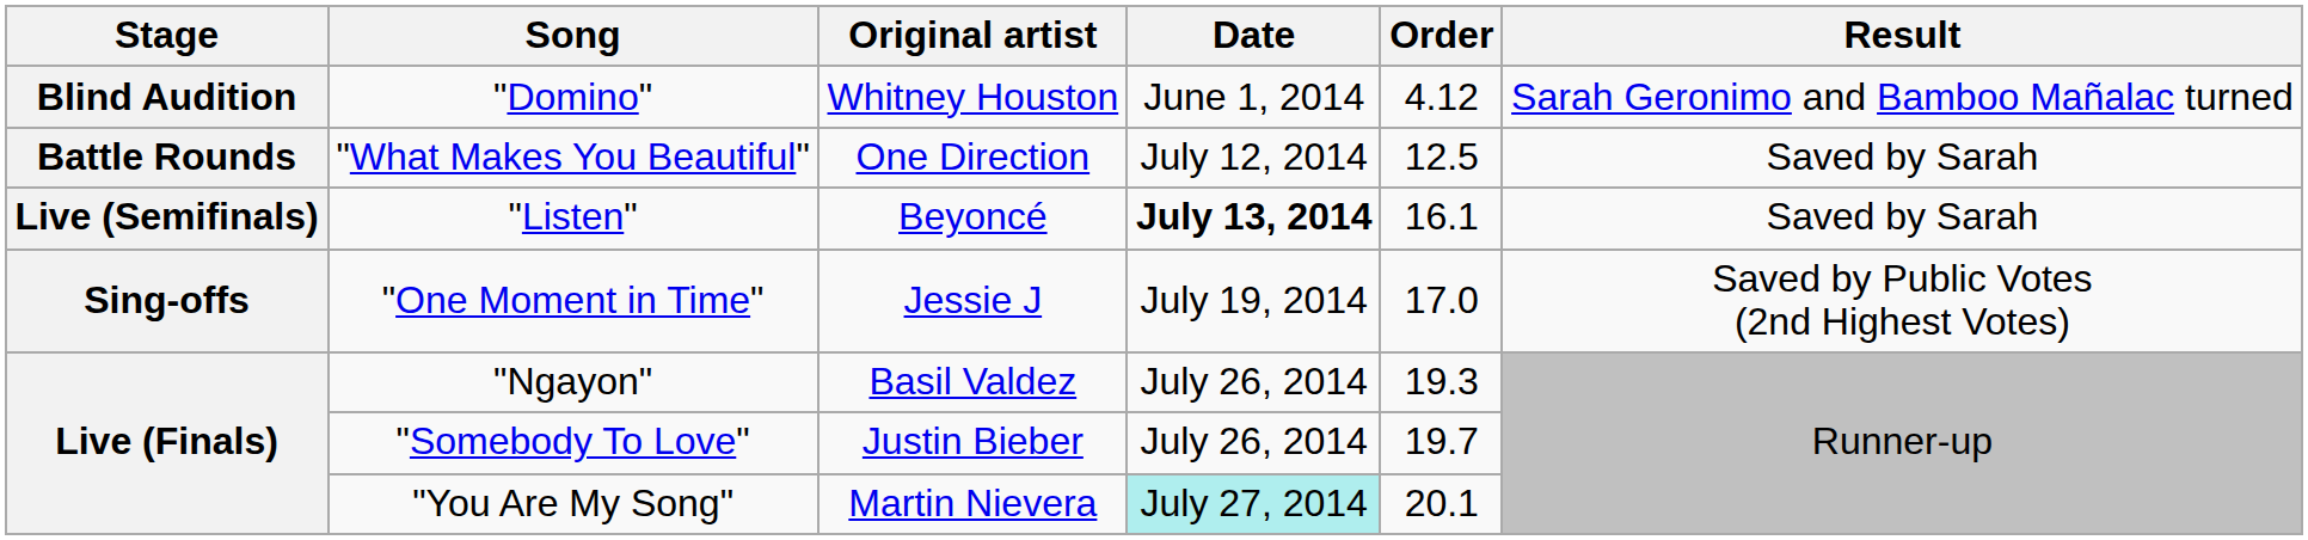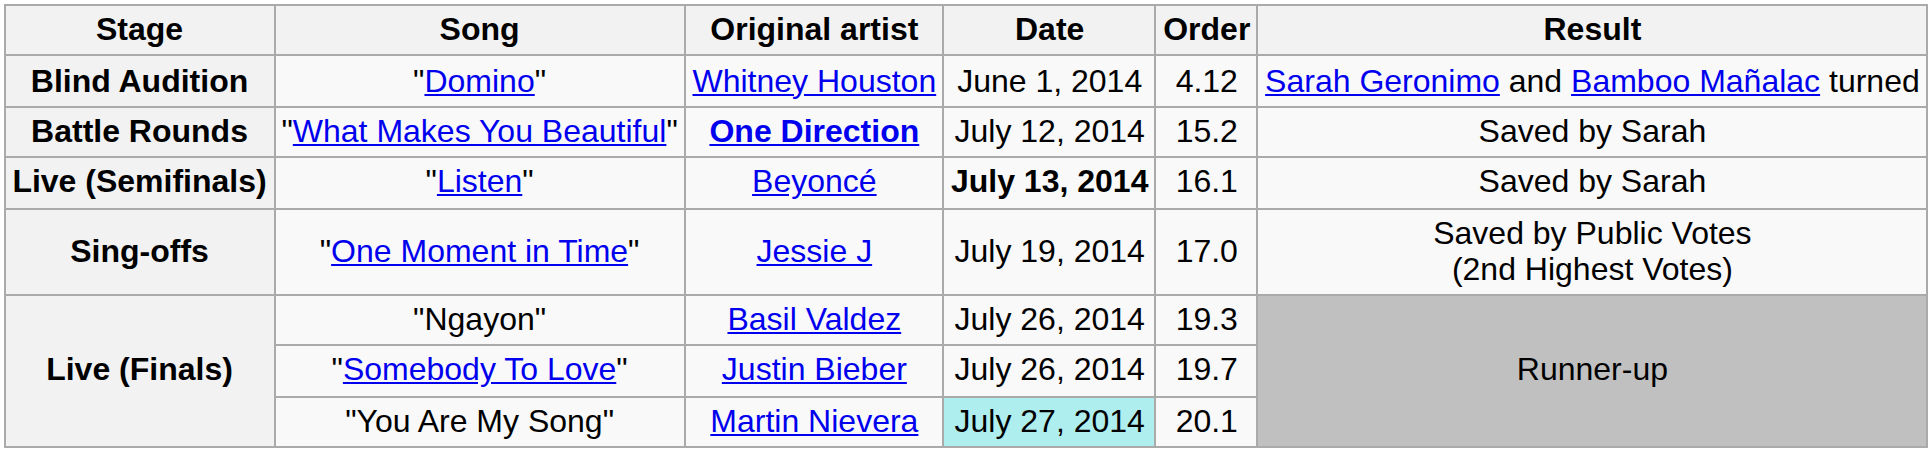"What Makes You Beautiful" | Original artist: normal -> bold
"What Makes You Beautiful" | Order: 12.5 -> 15.2
